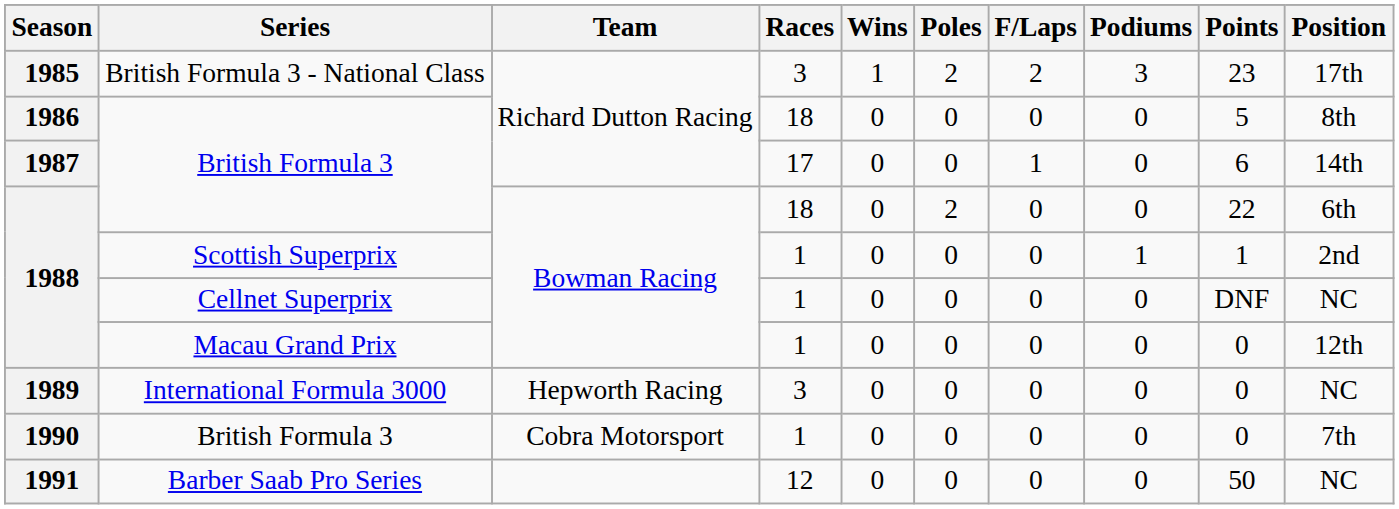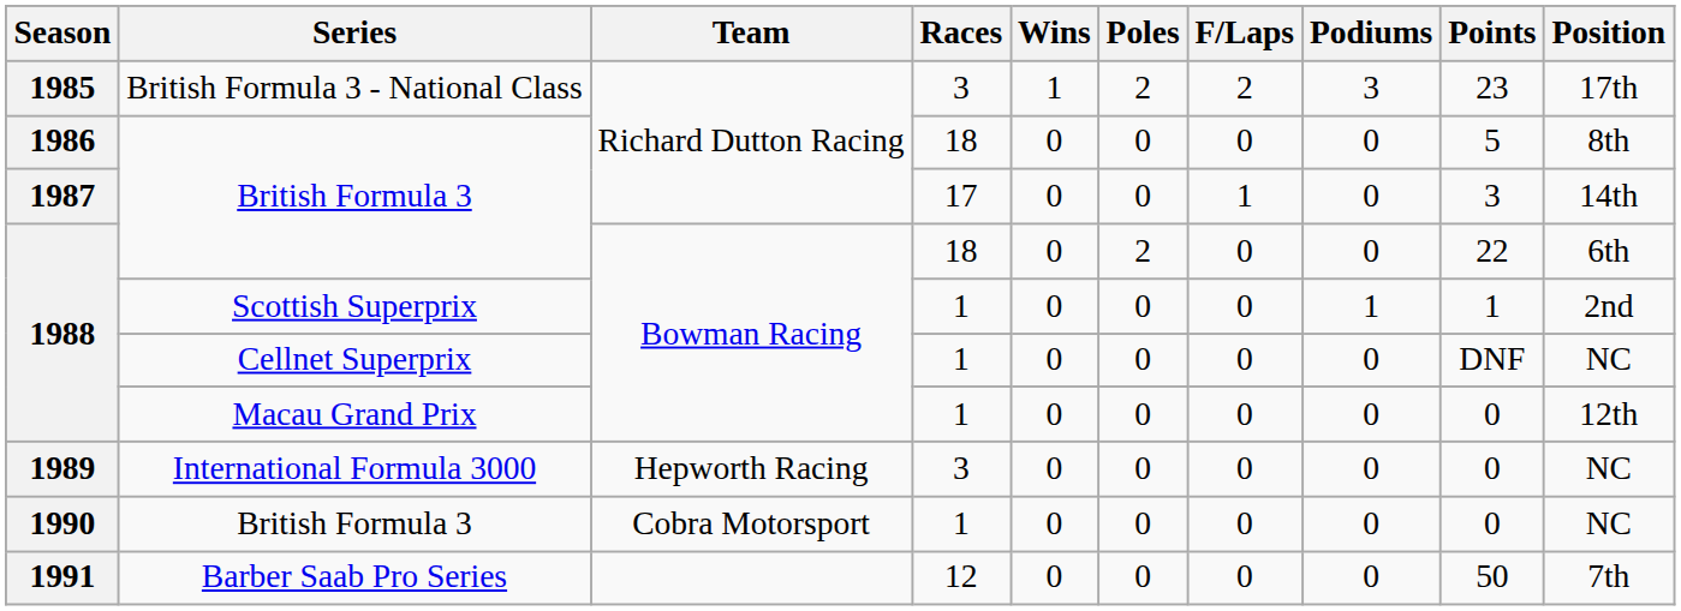1987 | Points: 6 -> 3
1990 | Position: 7th -> NC
1991 | Position: NC -> 7th
